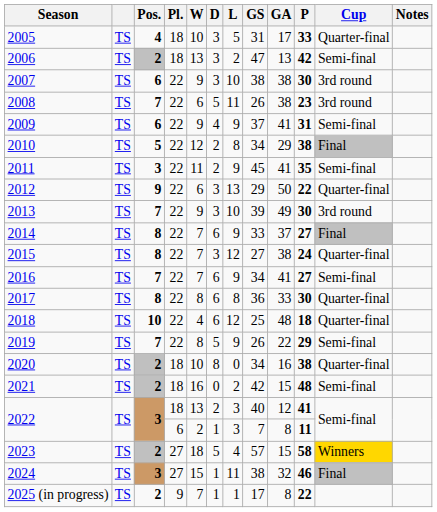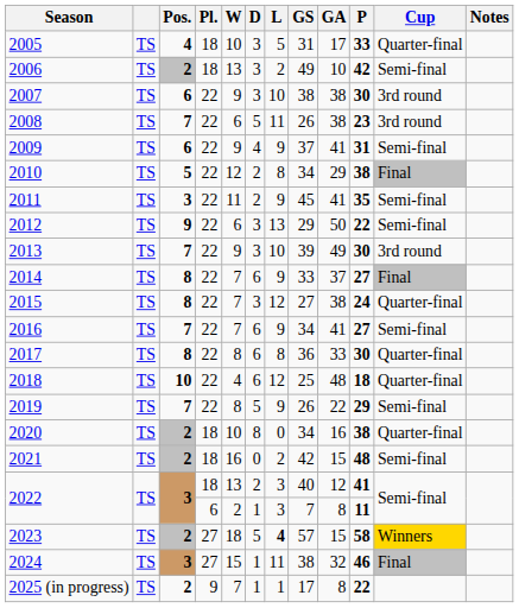2006 | GS: 47 -> 49
2006 | GA: 13 -> 10
2012 | Cup: Quarter-final -> Semi-final
2023 | L: normal -> bold
